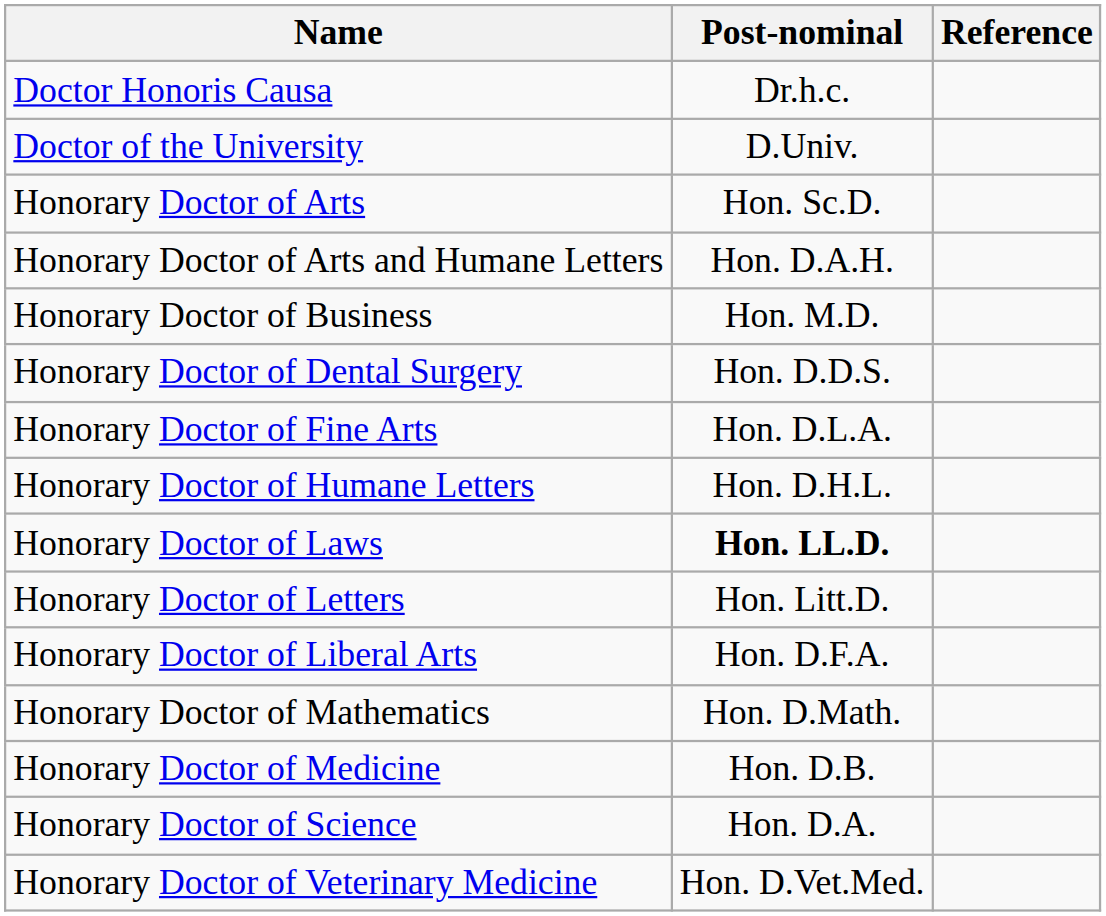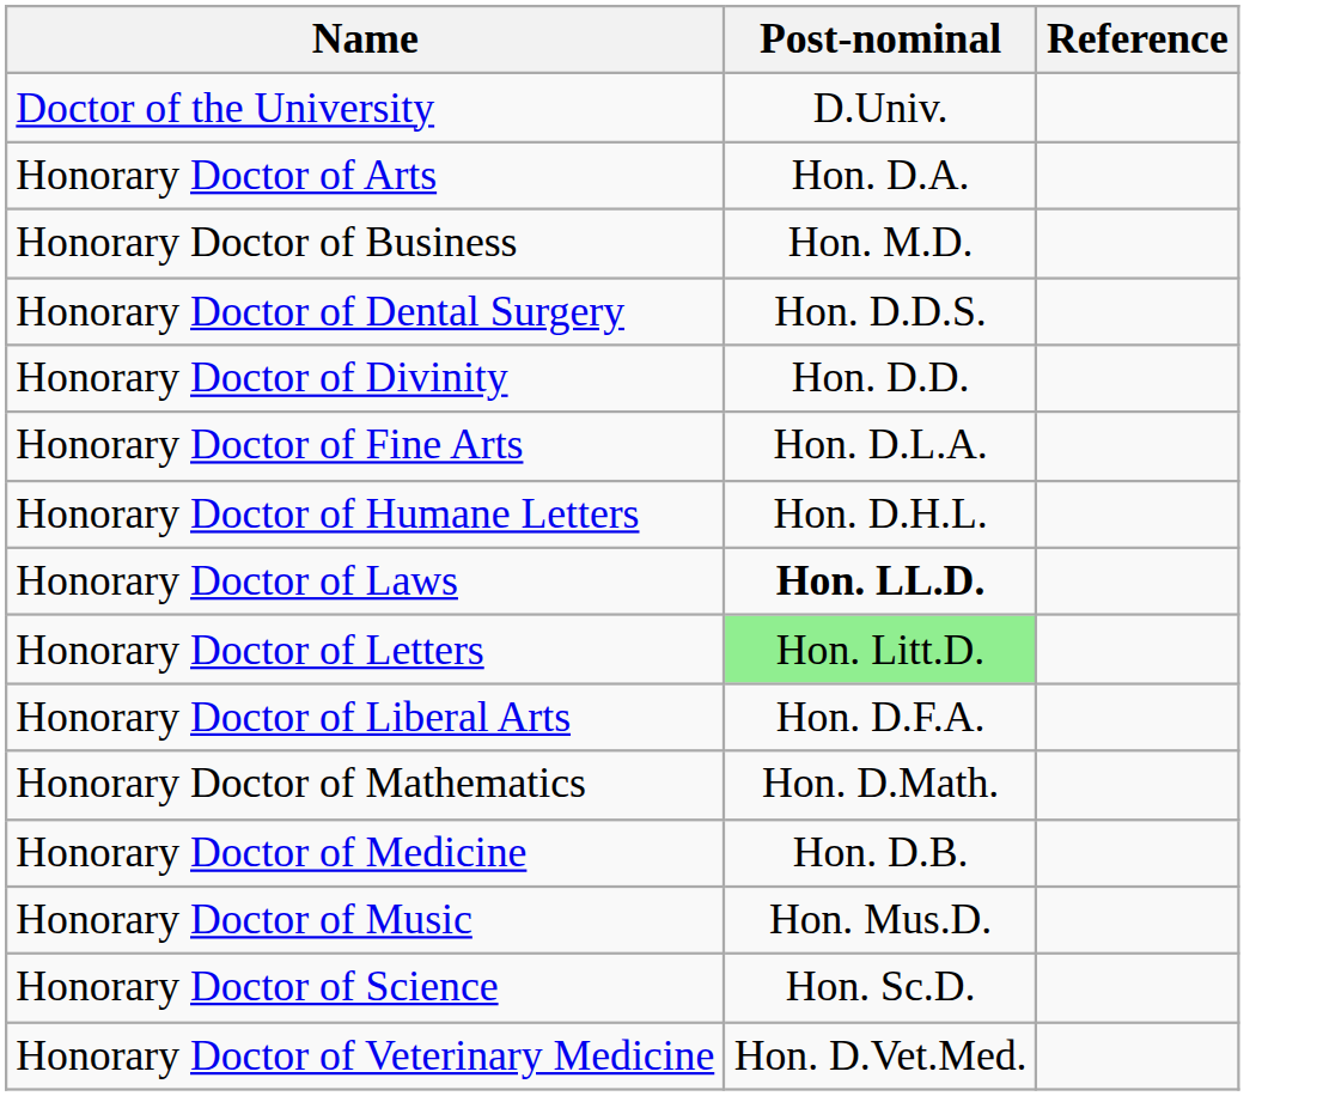- row: Doctor Honoris Causa | Dr.h.c.
Honorary Doctor of Arts | Post-nominal: Hon. Sc.D. -> Hon. D.A.
- row: Honorary Doctor of Arts and Humane Letters | Hon. D.A.H.
+ row: Honorary Doctor of Divinity | Hon. D.D.
Honorary Doctor of Letters | Post-nominal: no background -> lightgreen background
+ row: Honorary Doctor of Music | Hon. Mus.D.
Honorary Doctor of Science | Post-nominal: Hon. D.A. -> Hon. Sc.D.
